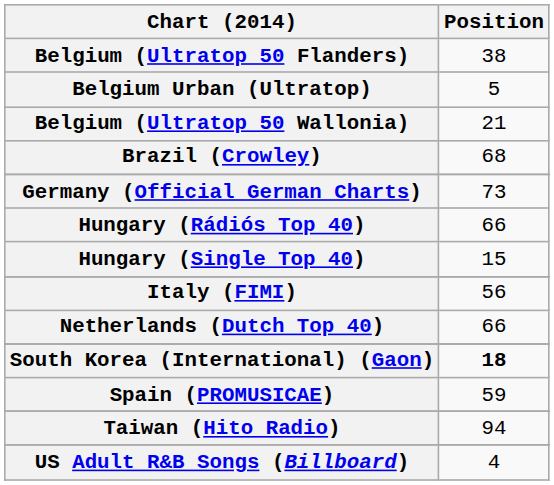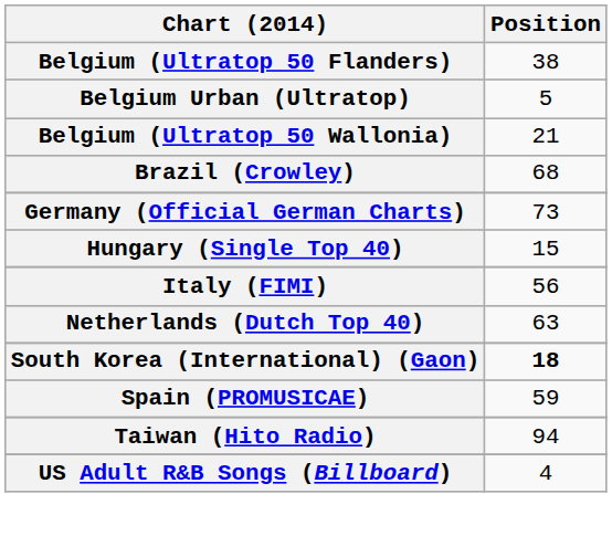- row: Hungary (Rádiós Top 40) | 66
Netherlands (Dutch Top 40) | Position: 66 -> 63
